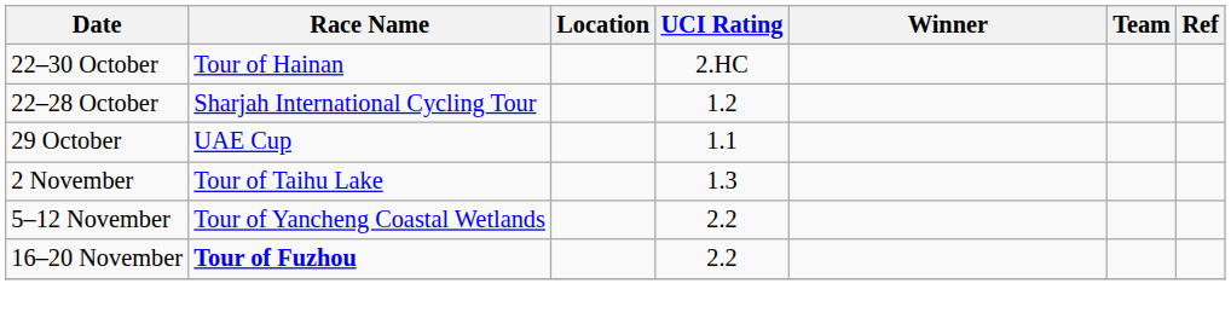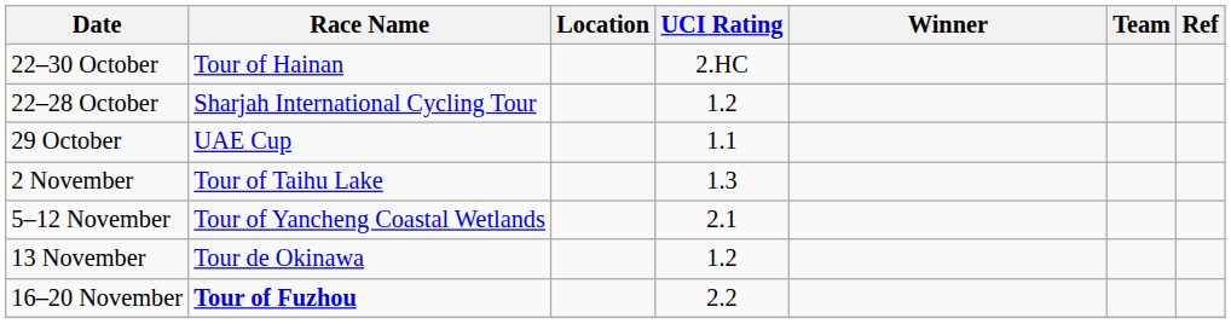5–12 November | UCI Rating: 2.2 -> 2.1
+ row: 13 November | Tour de Okinawa | 1.2
